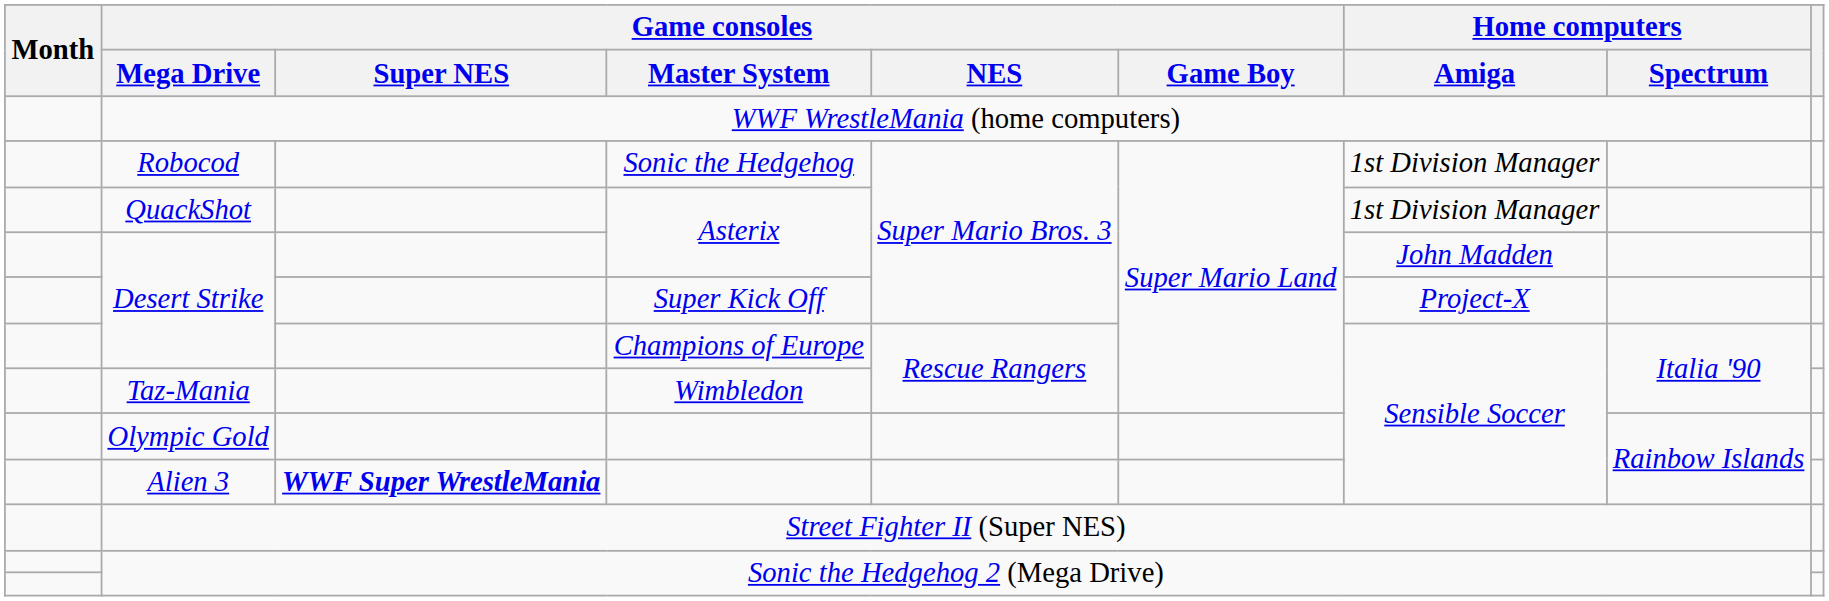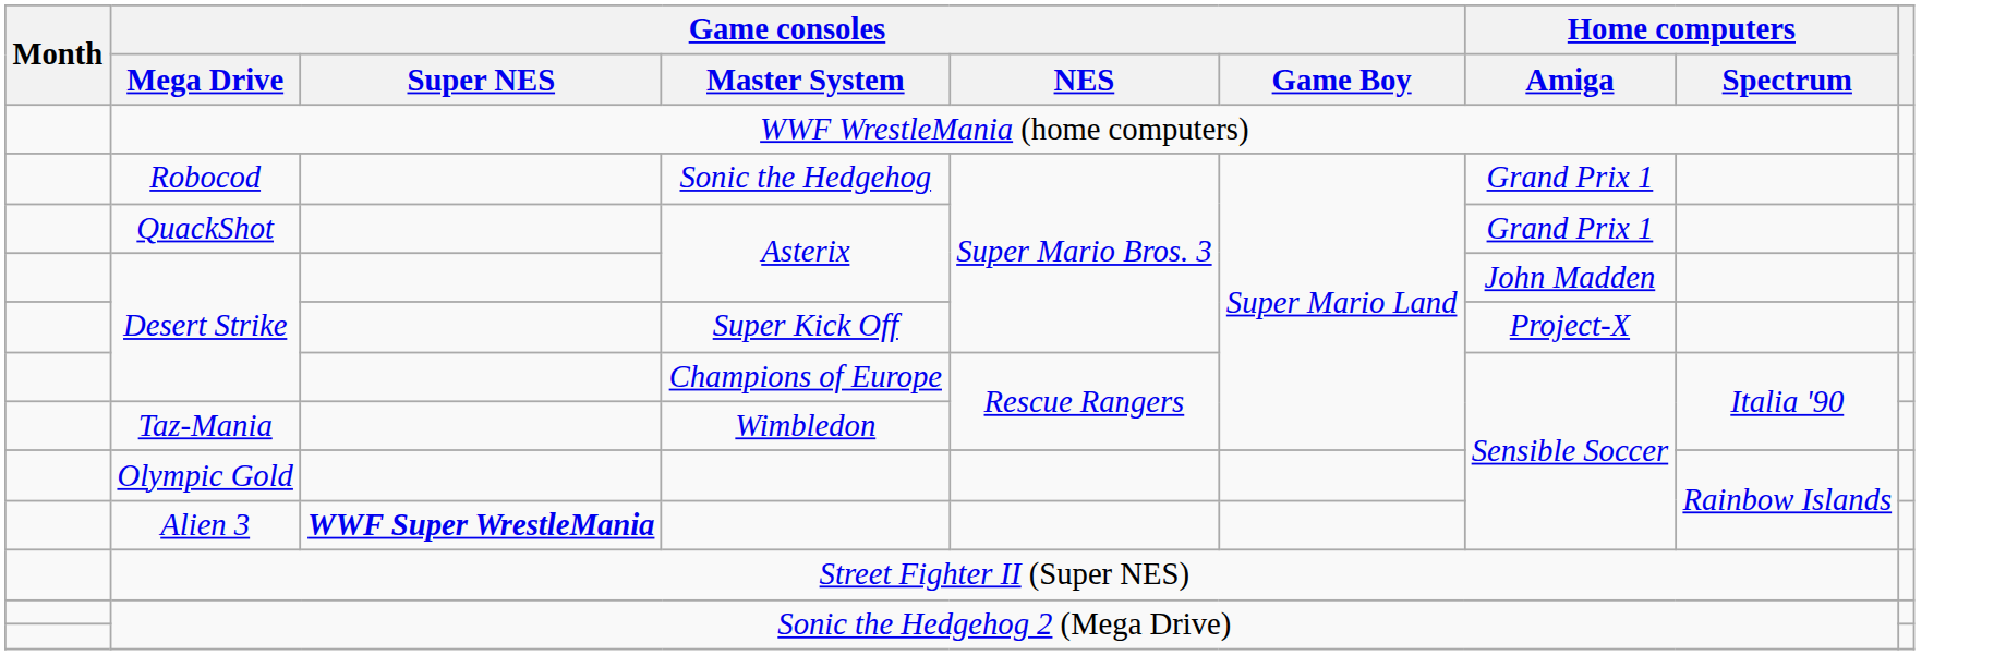Robocod | Home computers / Amiga: 1st Division Manager -> Grand Prix 1
QuackShot | Home computers / Amiga: 1st Division Manager -> Grand Prix 1
